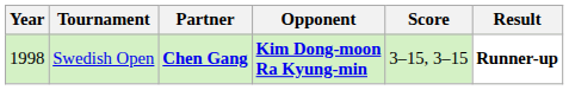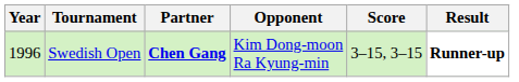Swedish Open | Year: 1998 -> 1996
Swedish Open | Opponent: bold -> normal
